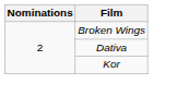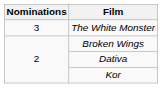+ row: 3 | The White Monster
